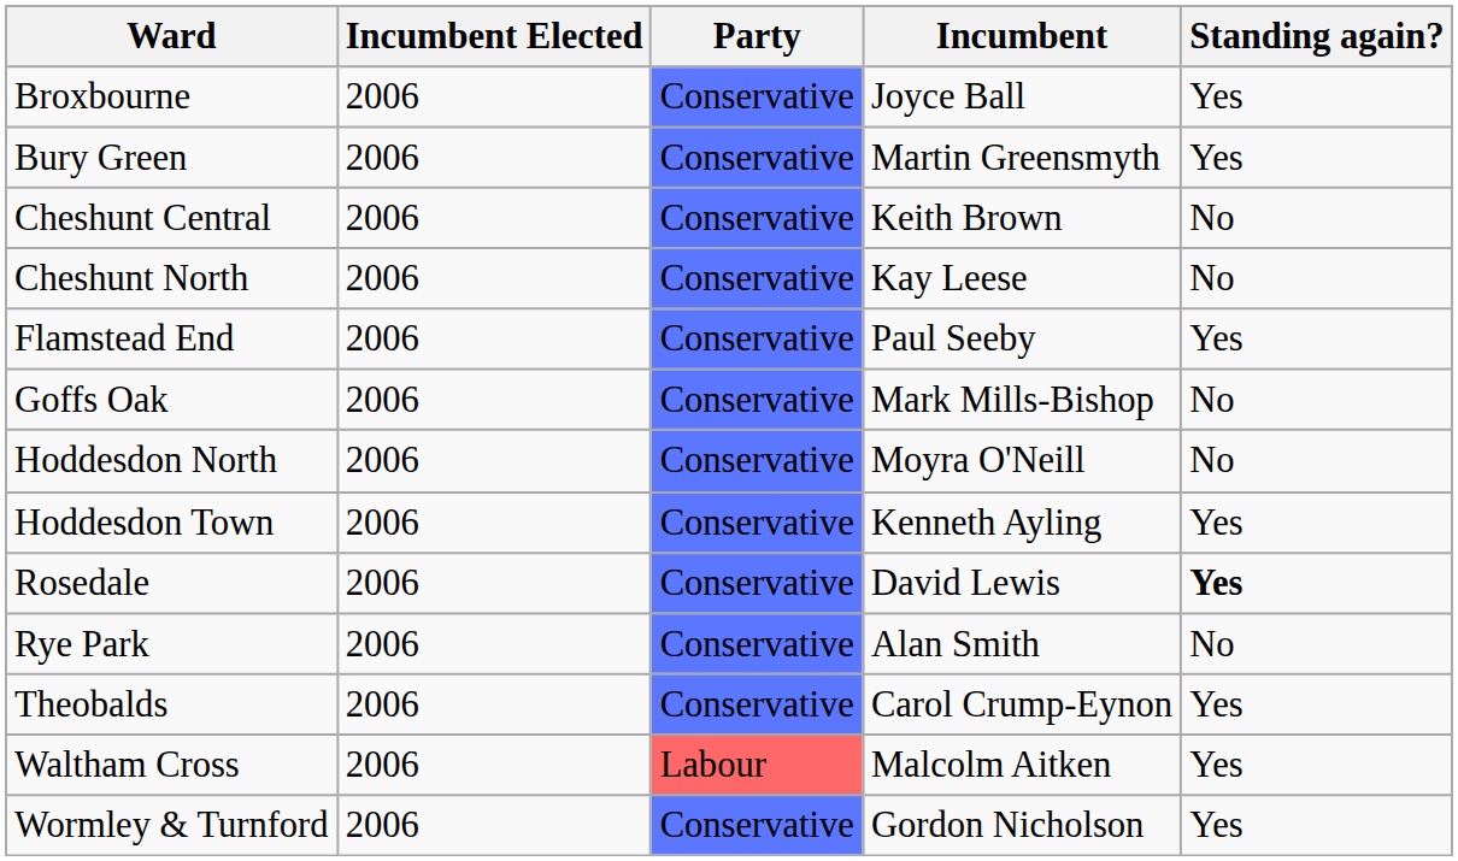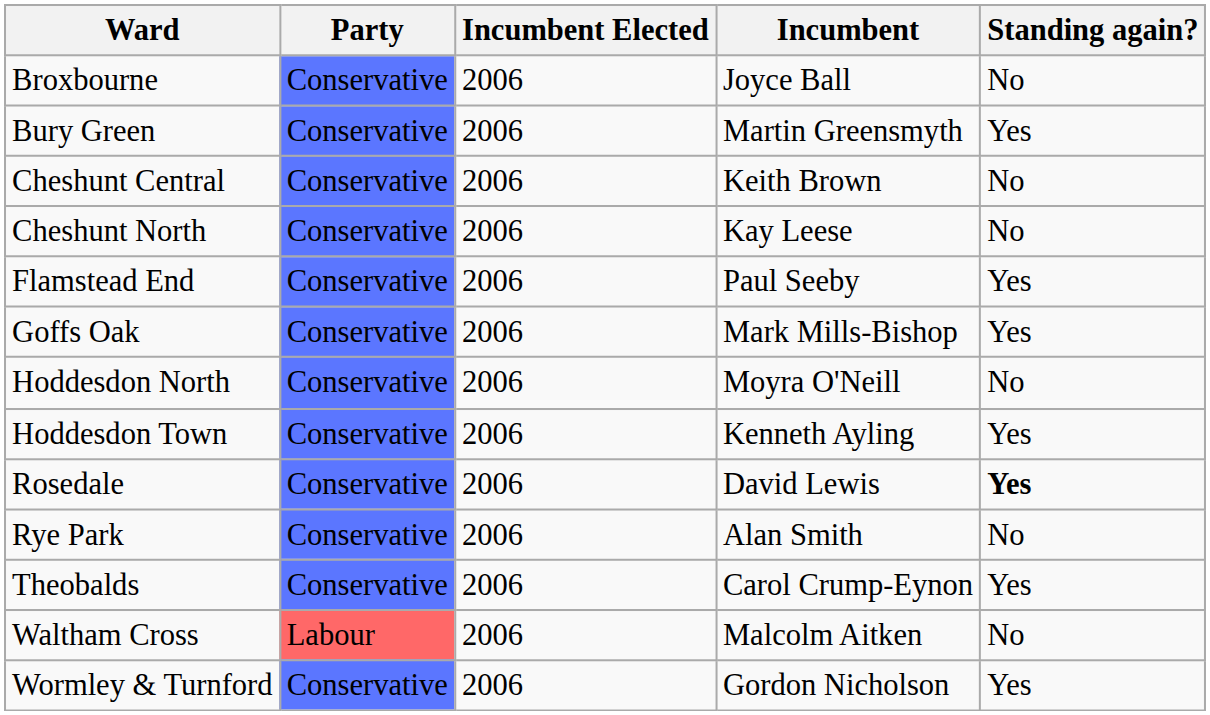columns swapped: Party <-> Incumbent Elected
Broxbourne | Standing again?: Yes -> No
Goffs Oak | Standing again?: No -> Yes
Waltham Cross | Standing again?: Yes -> No
